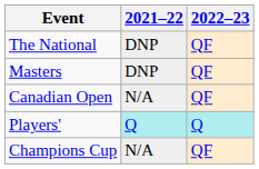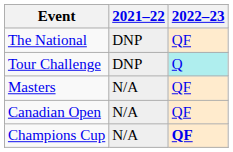+ row: Tour Challenge | DNP | Q
Masters | 2021–22: DNP -> N/A
- row: Players' | Q | Q
Champions Cup | 2022–23: normal -> bold
